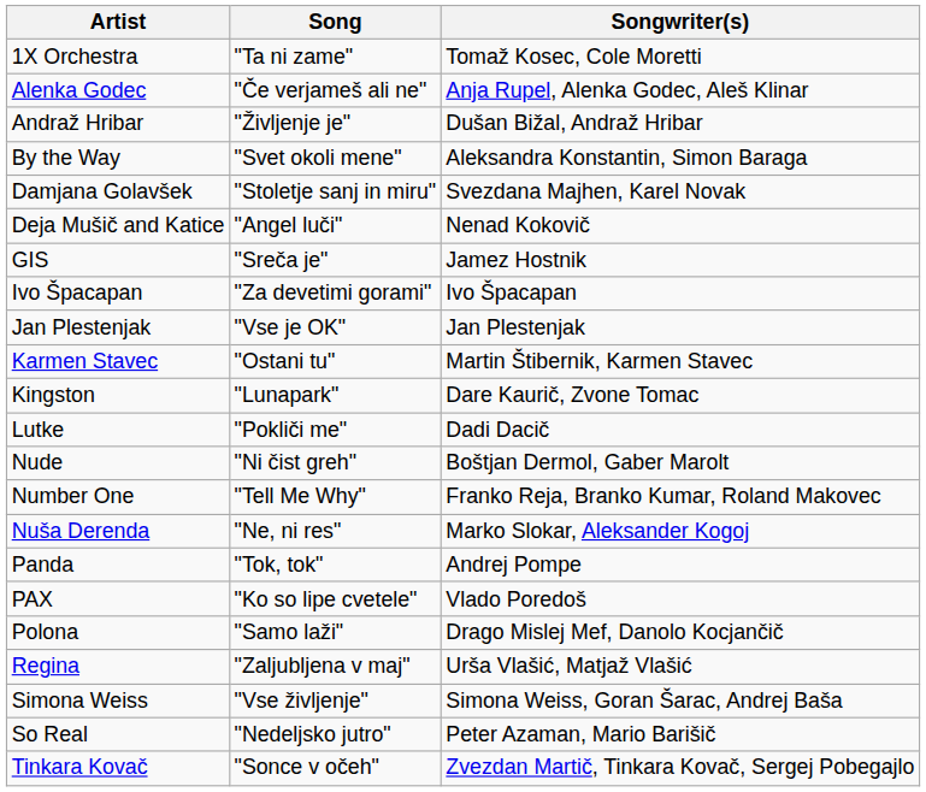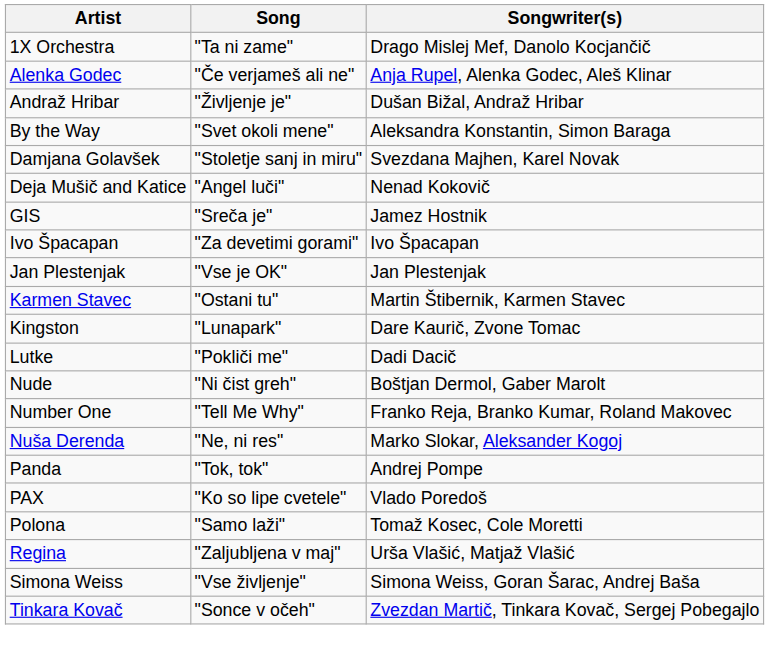1X Orchestra | Songwriter(s): Tomaž Kosec, Cole Moretti -> Drago Mislej Mef, Danolo Kocjančič
Polona | Songwriter(s): Drago Mislej Mef, Danolo Kocjančič -> Tomaž Kosec, Cole Moretti
- row: So Real | "Nedeljsko jutro" | Peter Azaman, Mario Barišič
